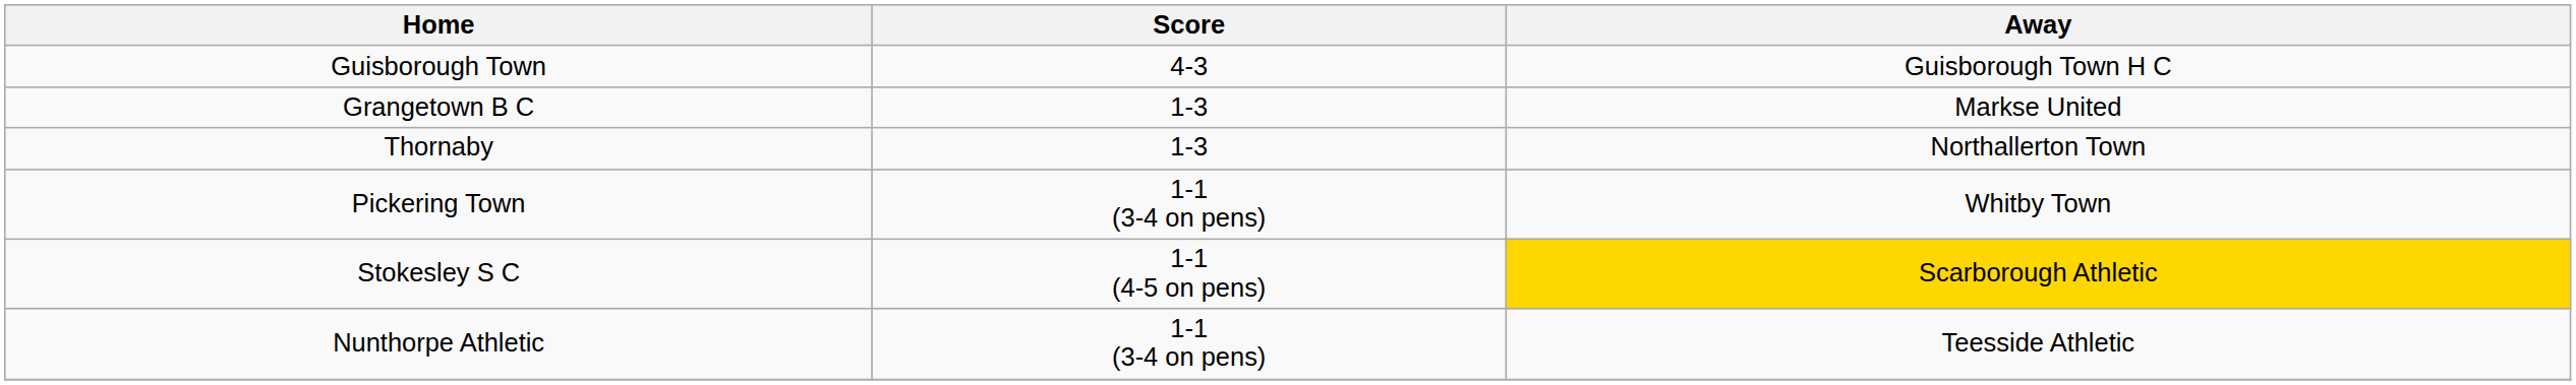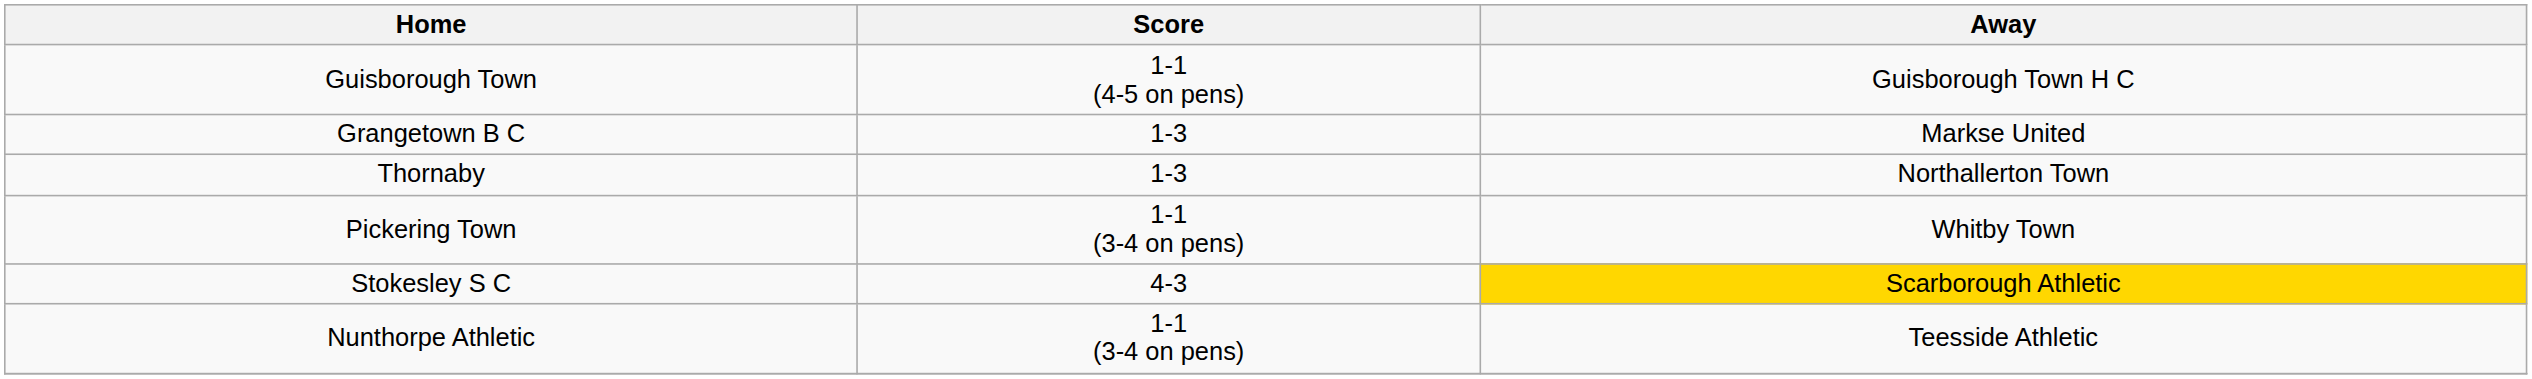Guisborough Town | Score: 4-3 -> 1-1 (4-5 on pens)
Stokesley S C | Score: 1-1 (4-5 on pens) -> 4-3
